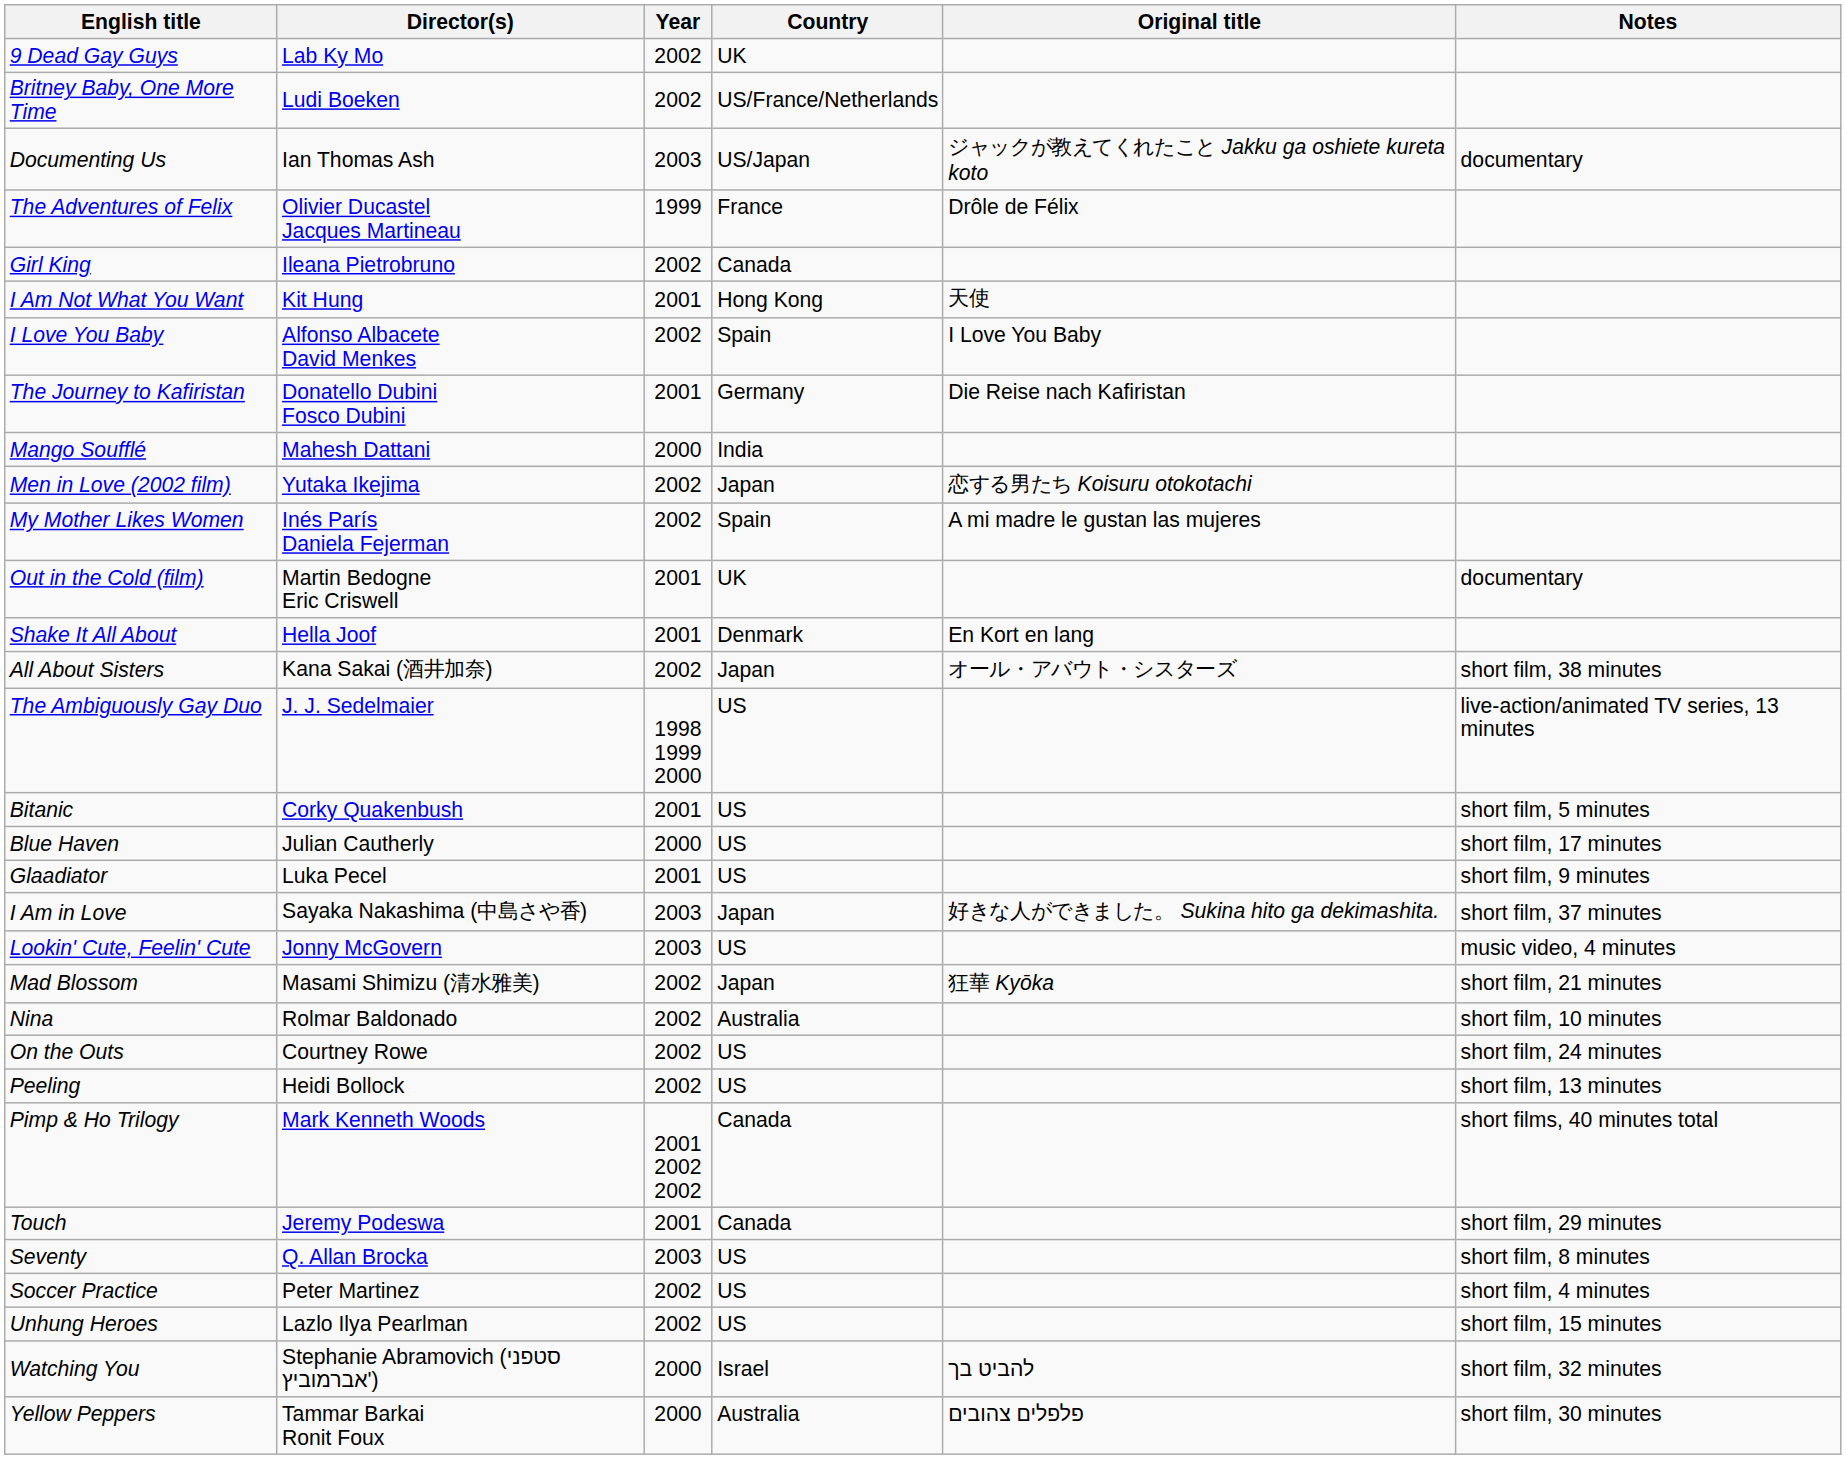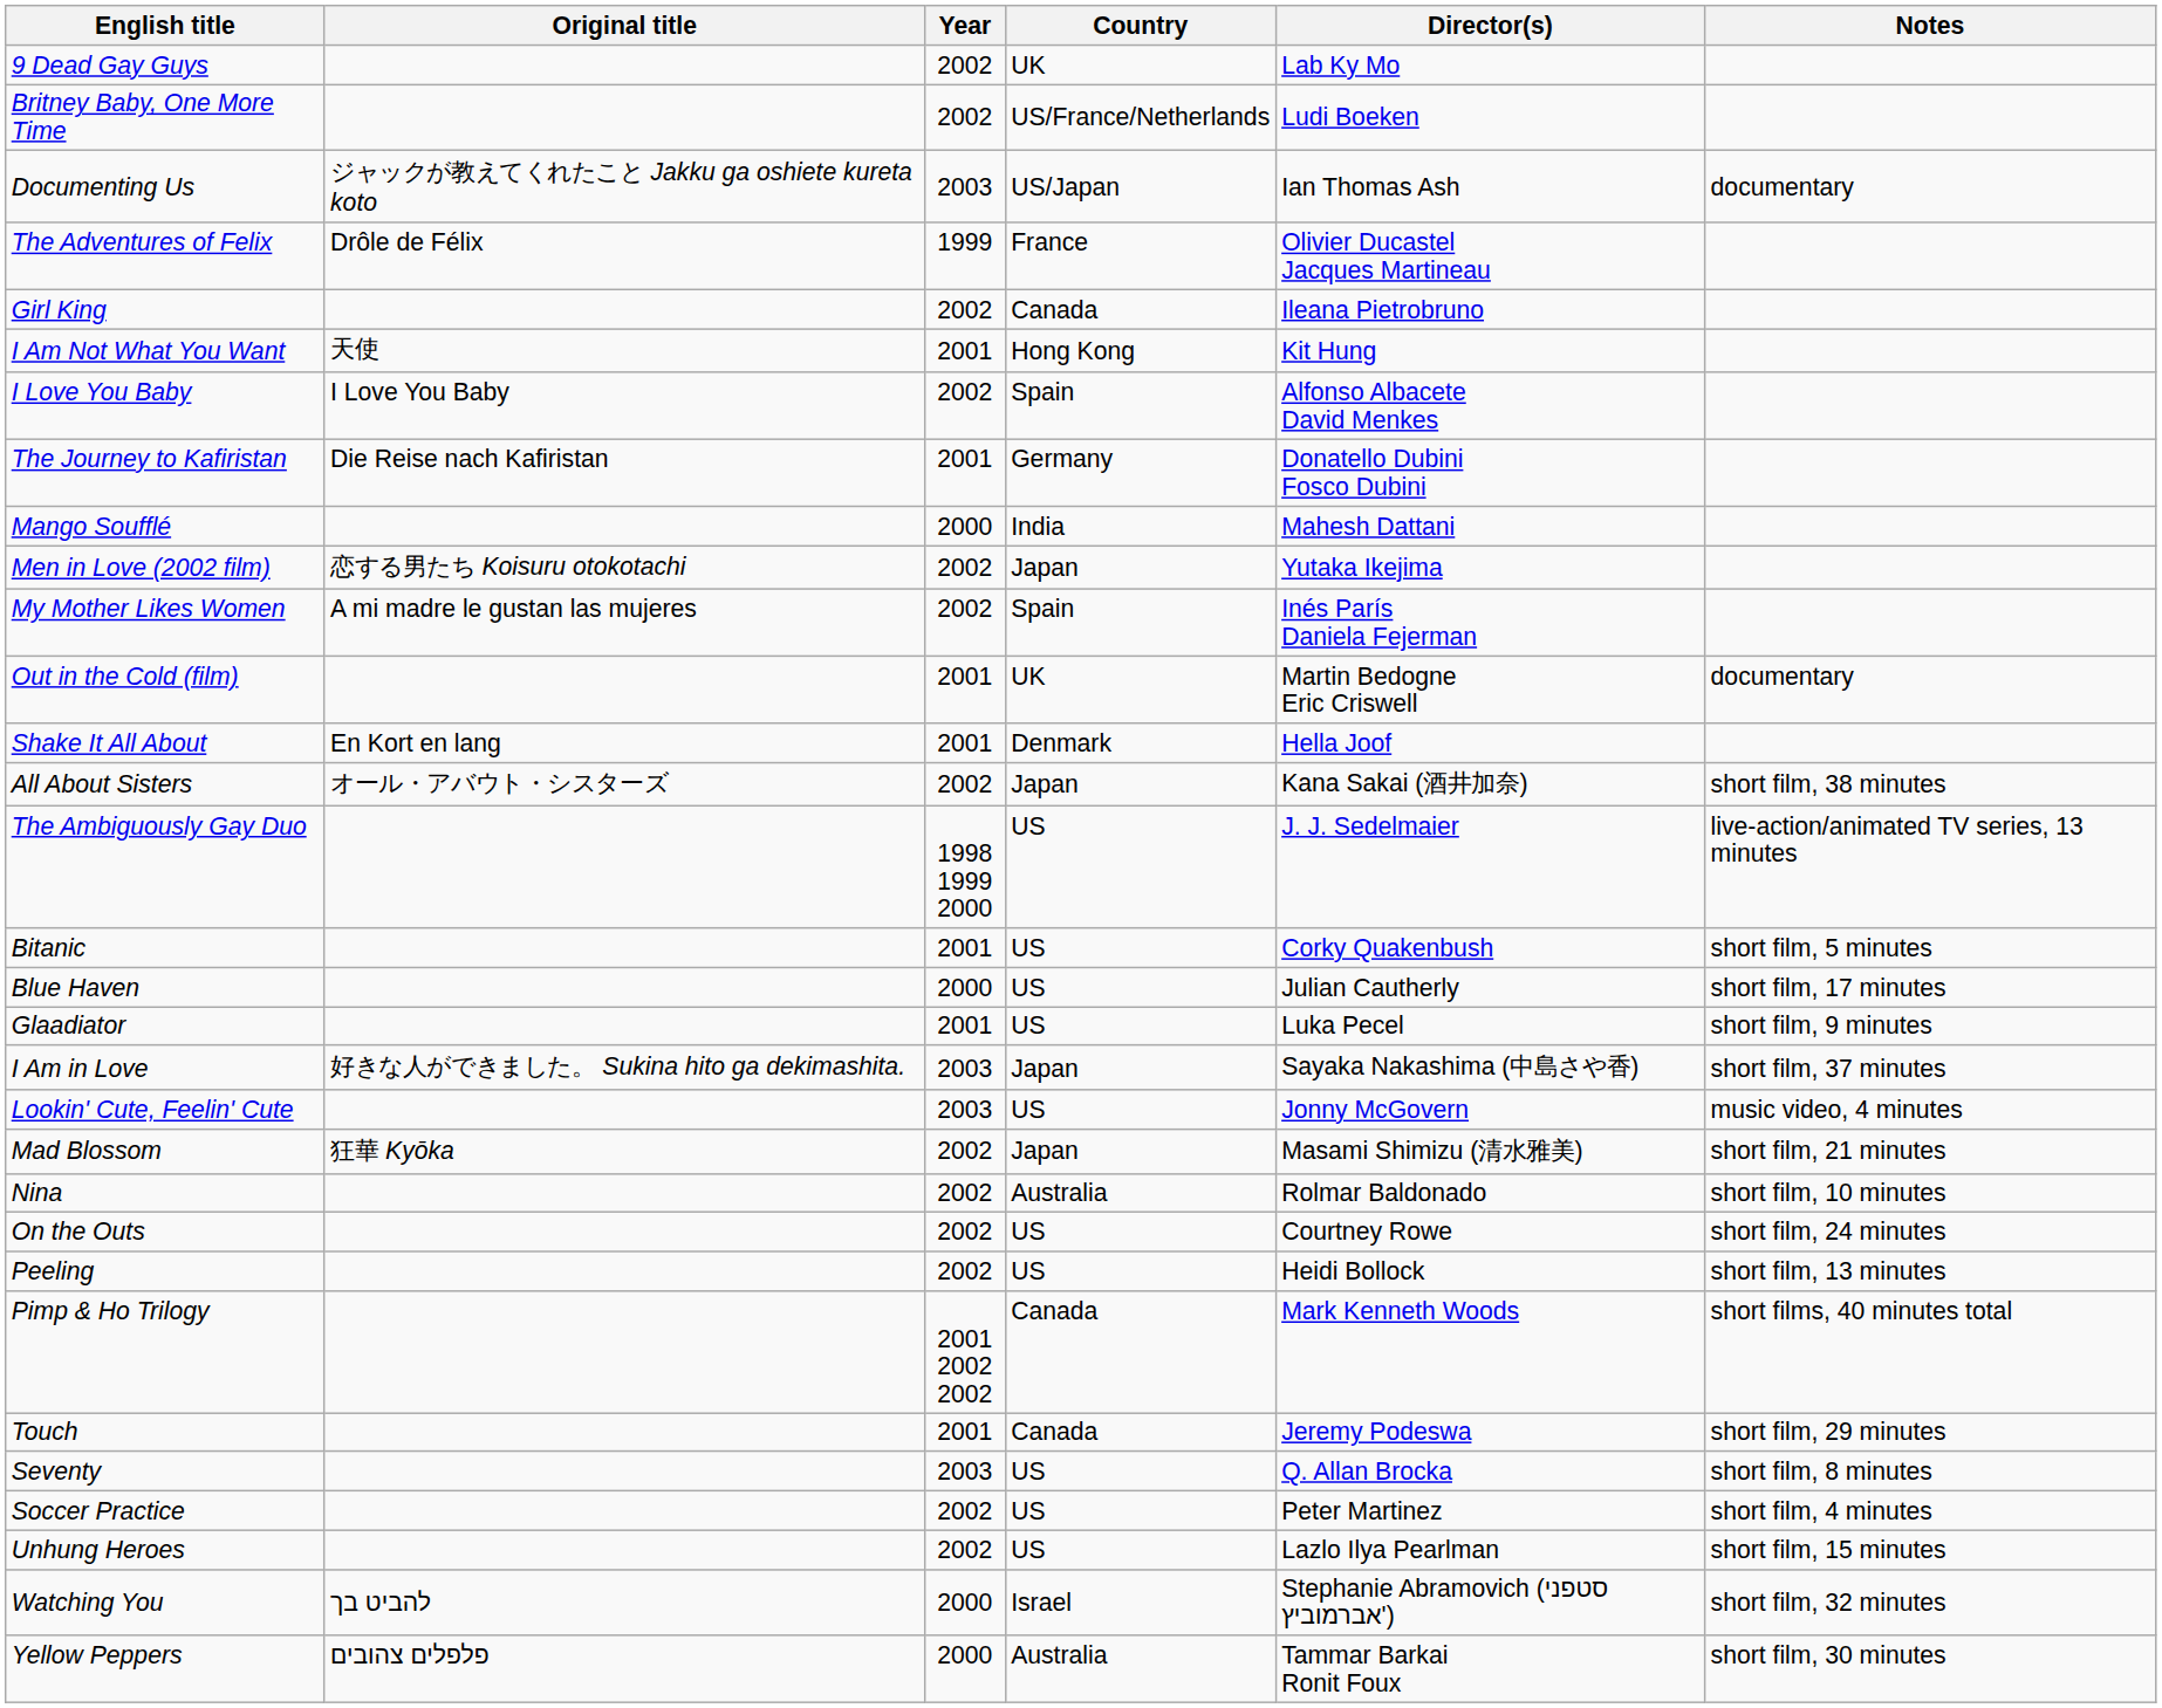columns swapped: Original title <-> Director(s)
